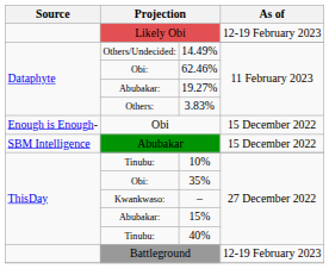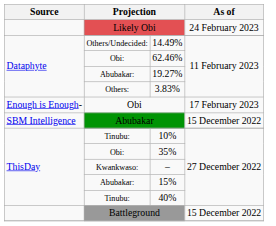Likely Obi | As of: 12-19 February 2023 -> 24 February 2023
Obi | As of: 15 December 2022 -> 17 February 2023
Battleground | As of: 12-19 February 2023 -> 15 December 2022
